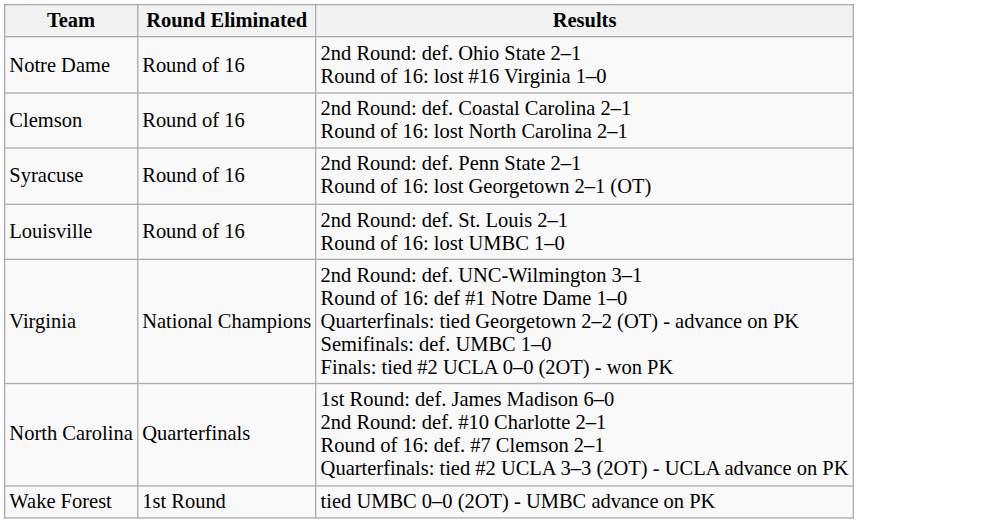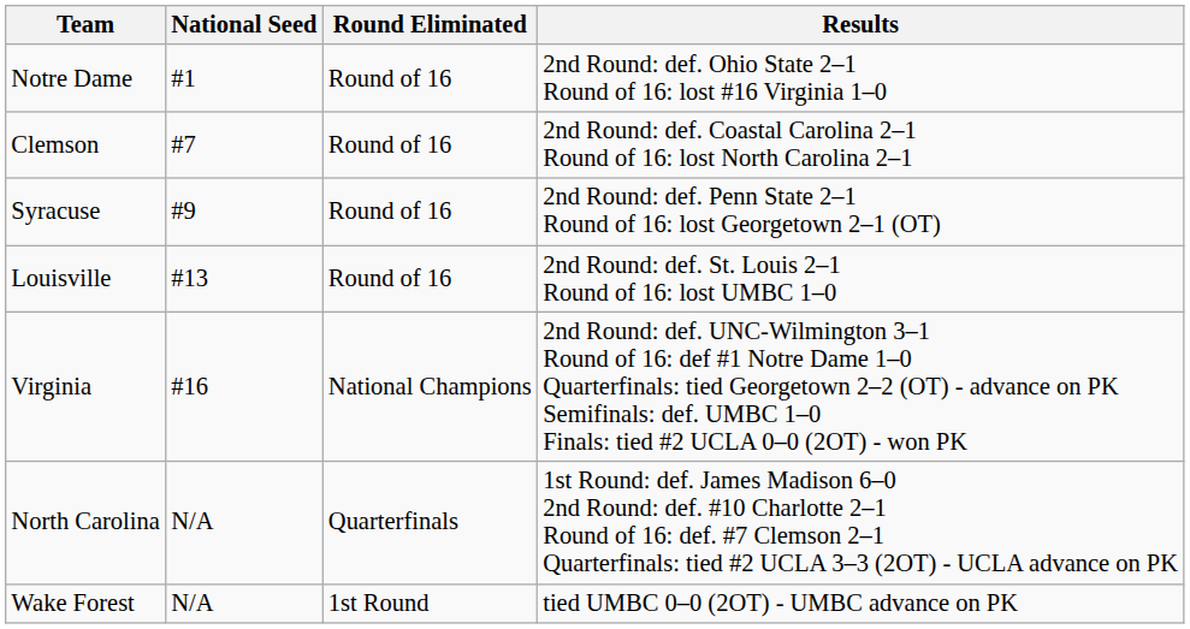+ column: National Seed | #1 | #7 | #9 | #13 | #16 | N/A | N/A
